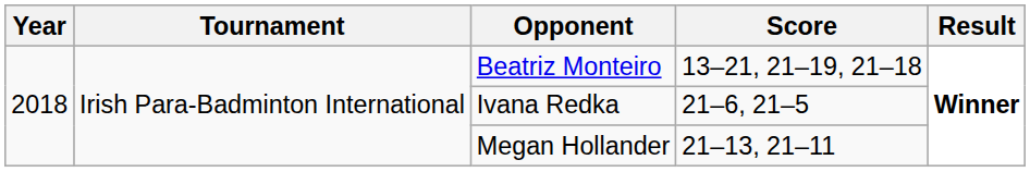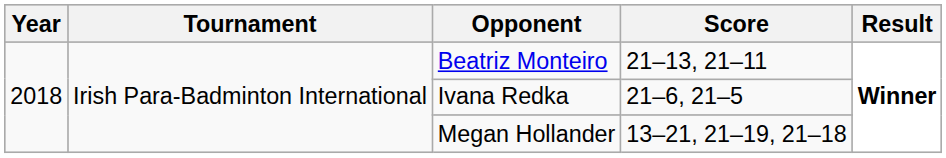Beatriz Monteiro | Score: 13–21, 21–19, 21–18 -> 21–13, 21–11
Megan Hollander | Score: 21–13, 21–11 -> 13–21, 21–19, 21–18
